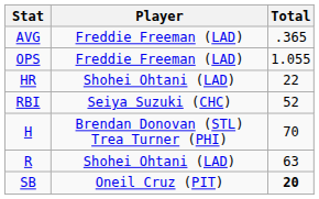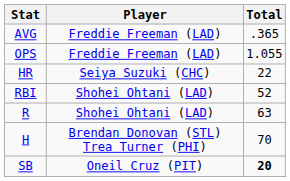HR | Player: Shohei Ohtani (LAD) -> Seiya Suzuki (CHC)
RBI | Player: Seiya Suzuki (CHC) -> Shohei Ohtani (LAD)
rows swapped: R <-> H
